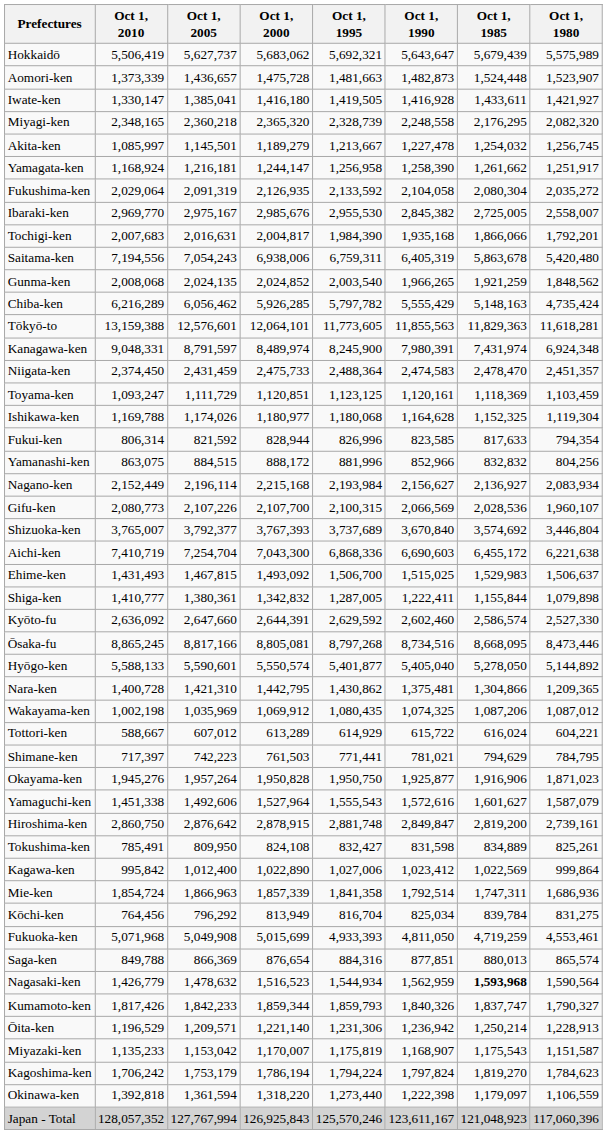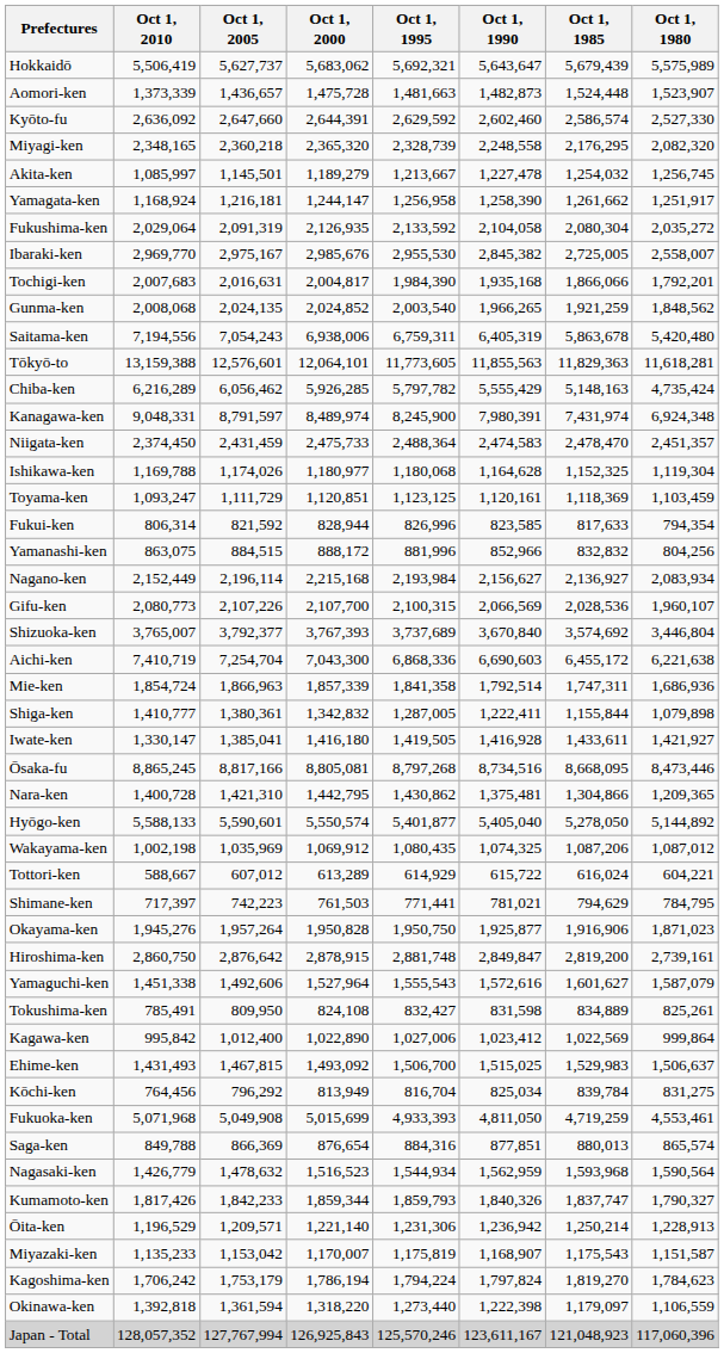rows swapped: Iwate-ken <-> Kyōto-fu
rows swapped: Gunma-ken <-> Saitama-ken
rows swapped: Chiba-ken <-> Tōkyō-to
rows swapped: Toyama-ken <-> Ishikawa-ken
rows swapped: Mie-ken <-> Ehime-ken
rows swapped: Hyōgo-ken <-> Nara-ken
rows swapped: Hiroshima-ken <-> Yamaguchi-ken
Nagasaki-ken | Oct 1, 1985: bold -> normal
